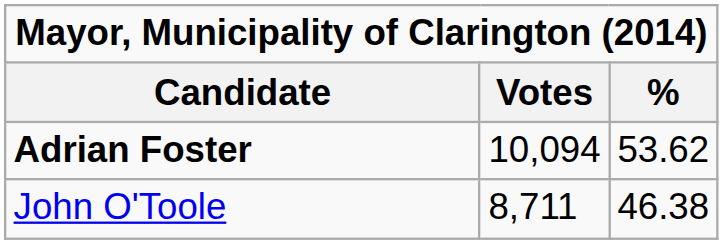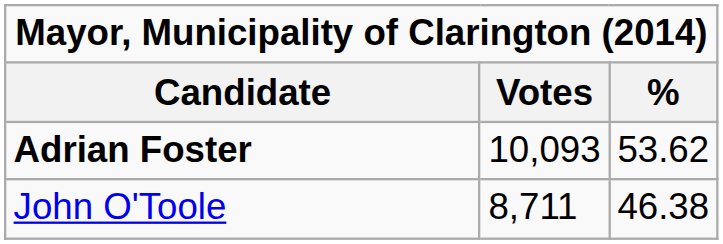Adrian Foster | Votes: 10,094 -> 10,093
